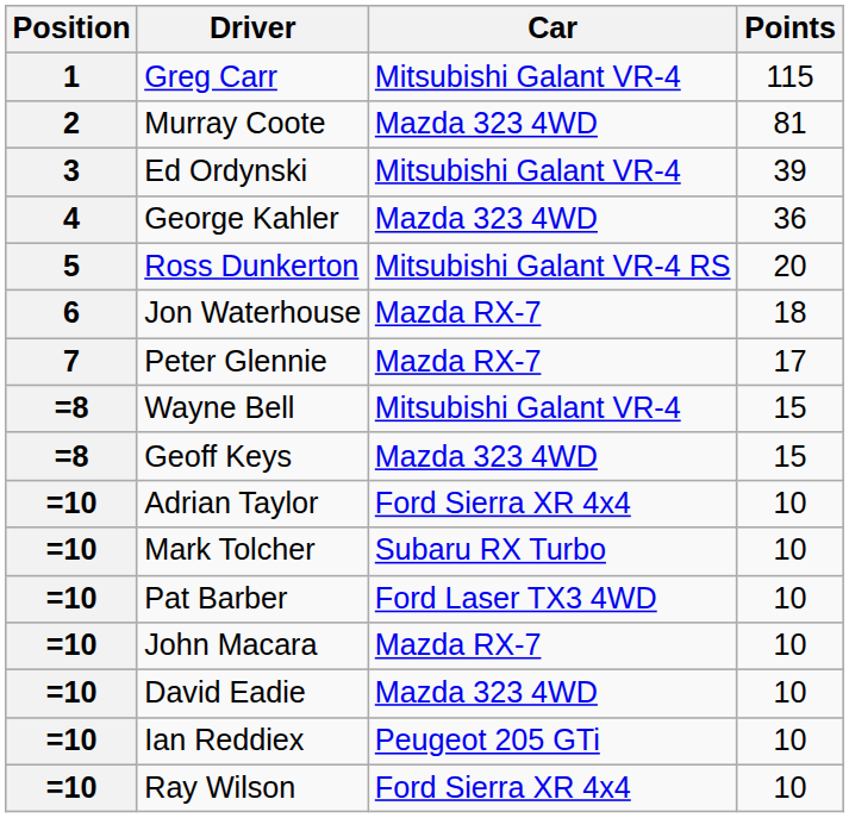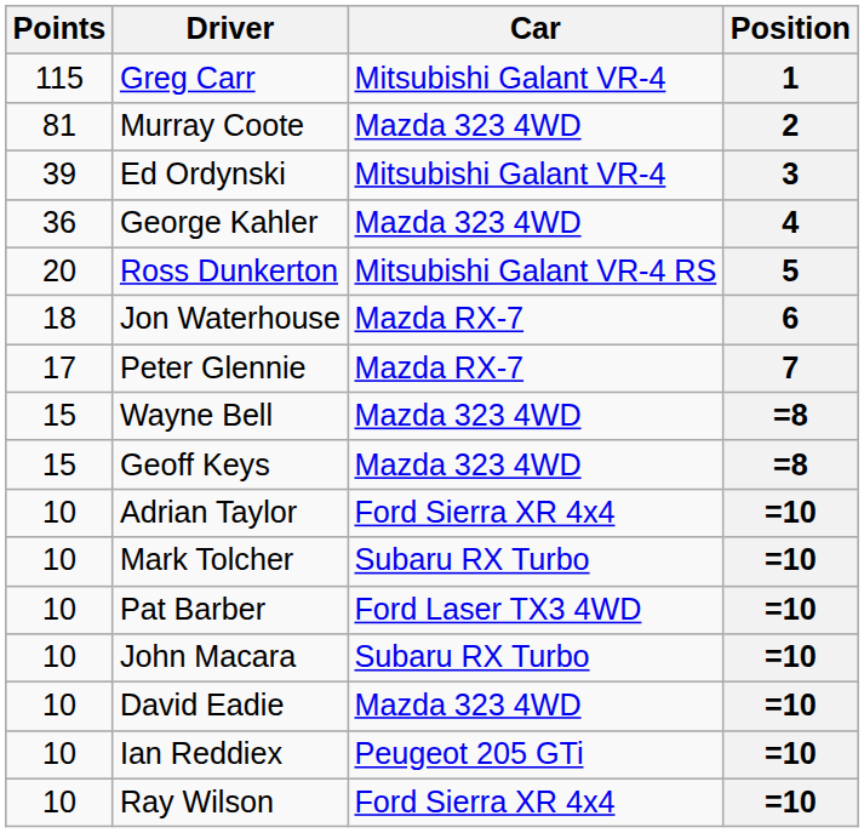columns swapped: Position <-> Points
Wayne Bell | Car: Mitsubishi Galant VR-4 -> Mazda 323 4WD
John Macara | Car: Mazda RX-7 -> Subaru RX Turbo
